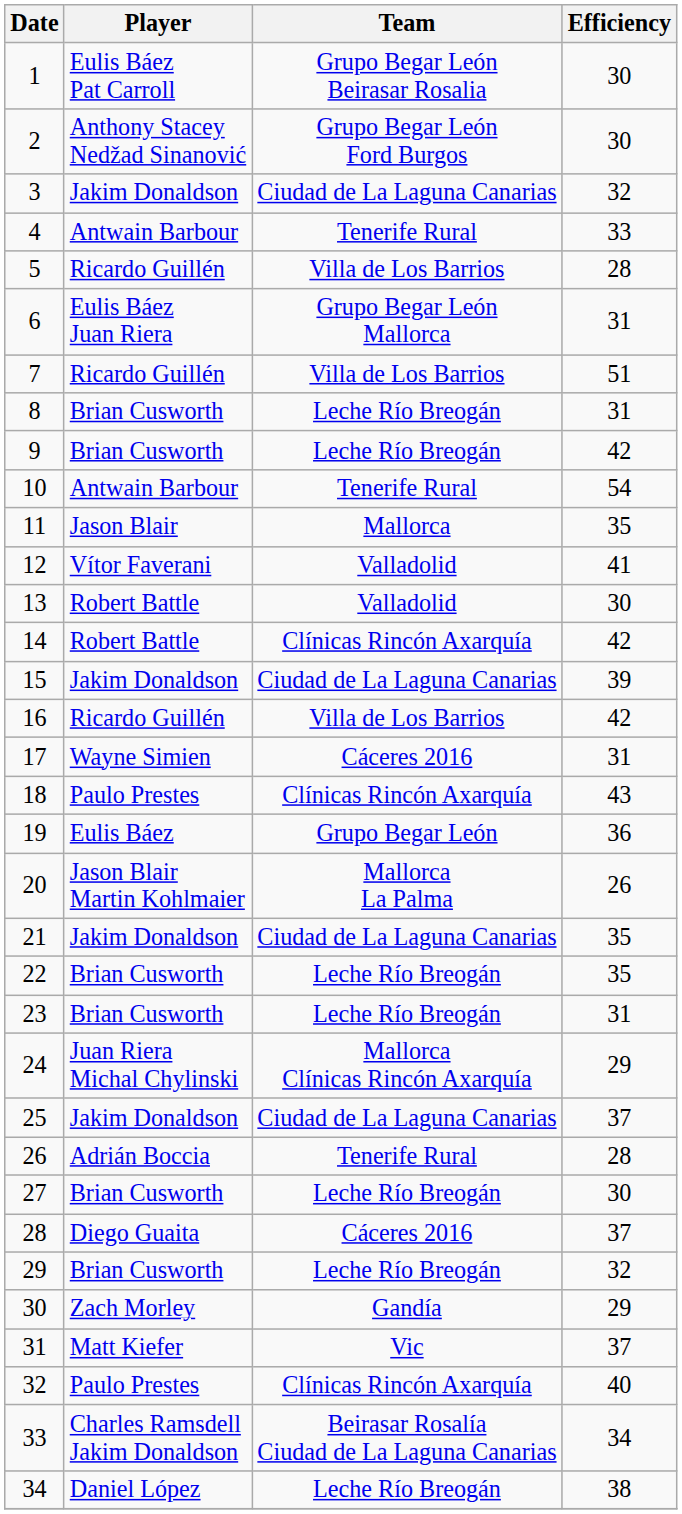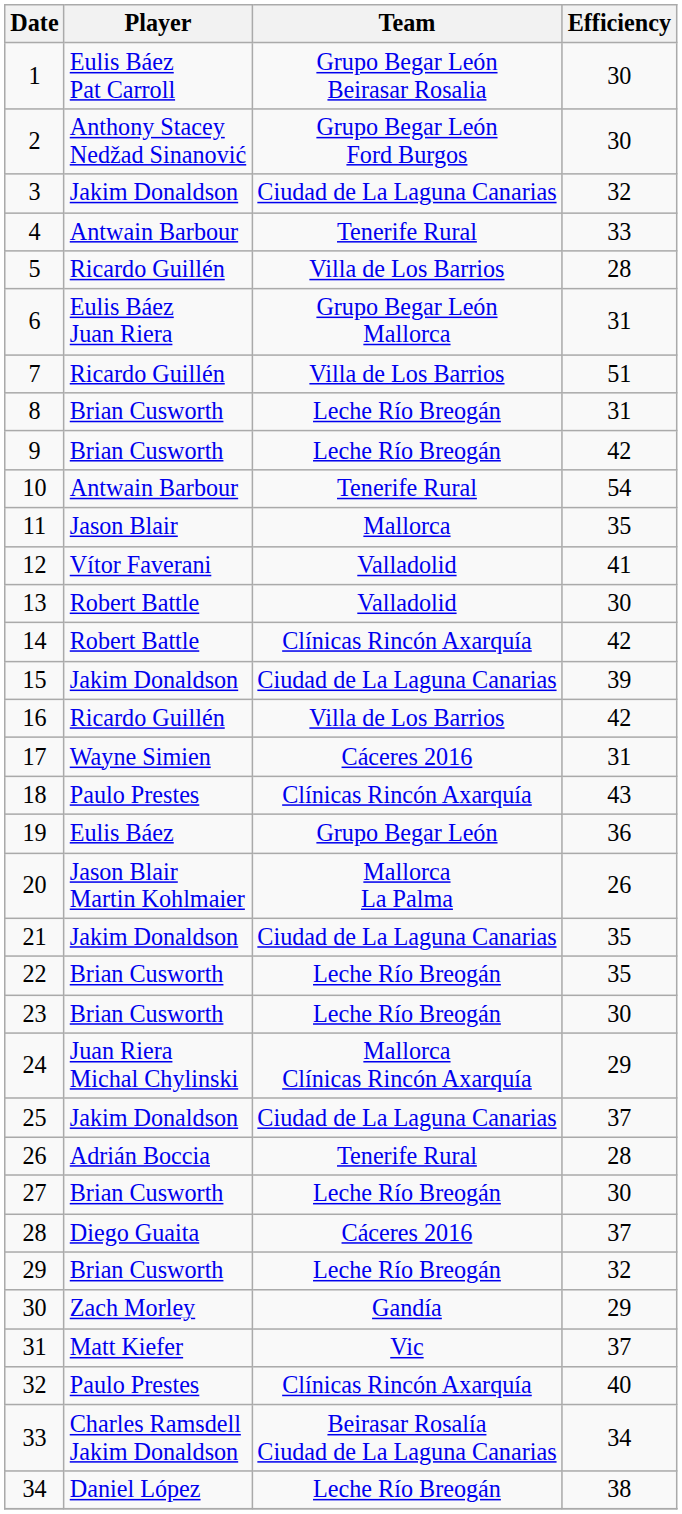23 | Efficiency: 31 -> 30
